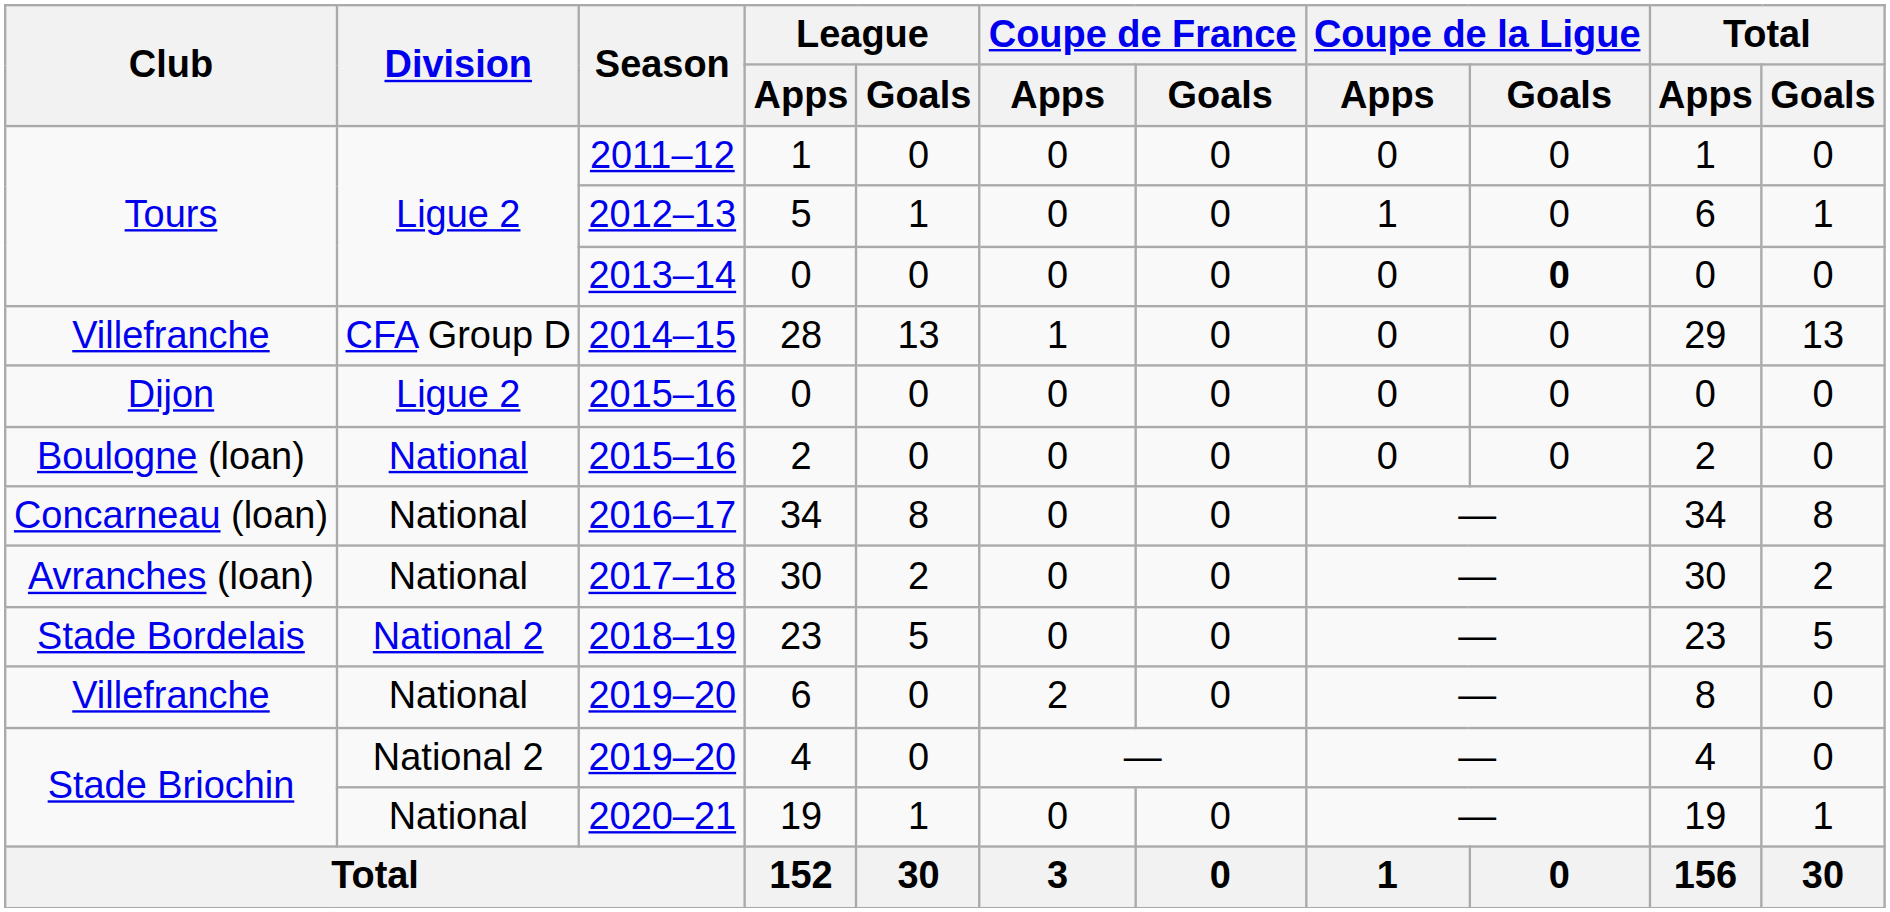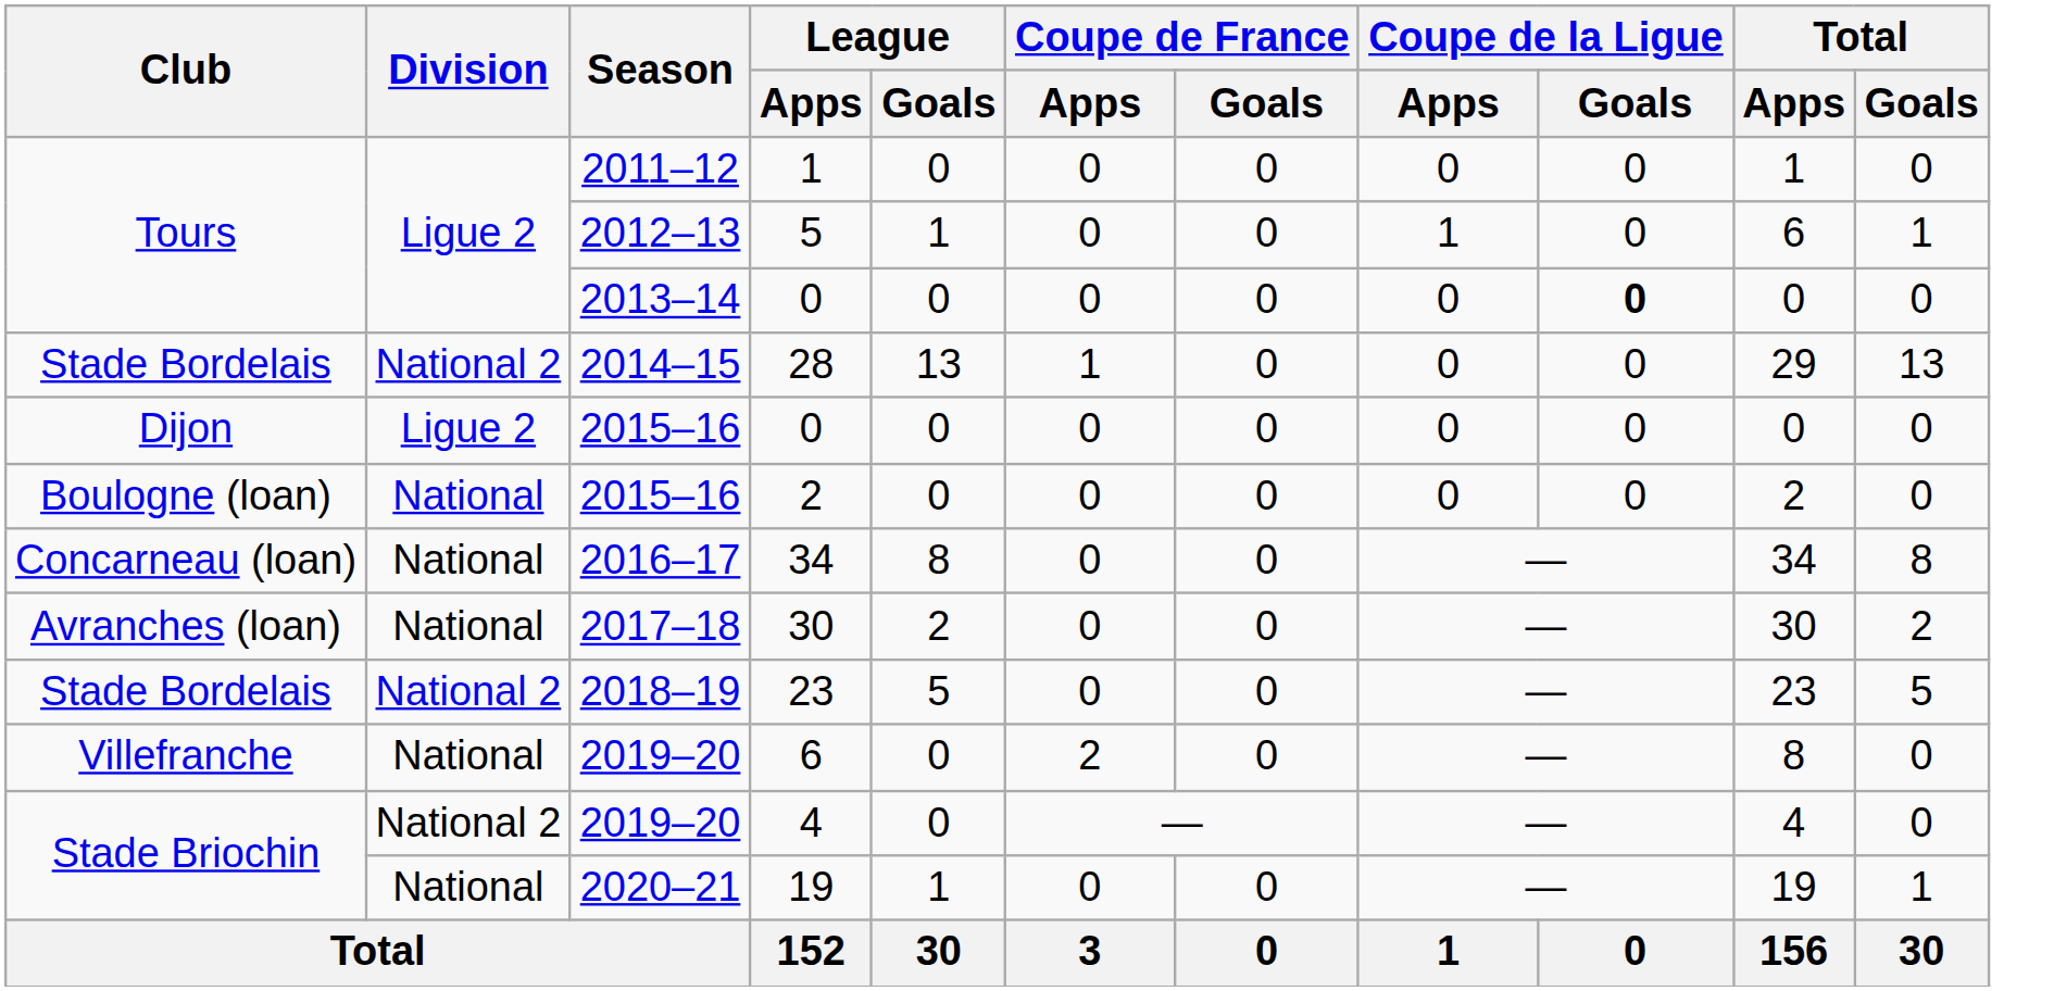28 | Club: Villefranche -> Stade Bordelais
28 | Division: CFA Group D -> National 2
